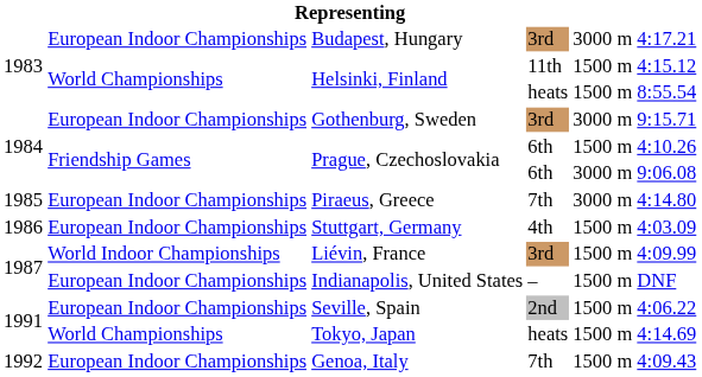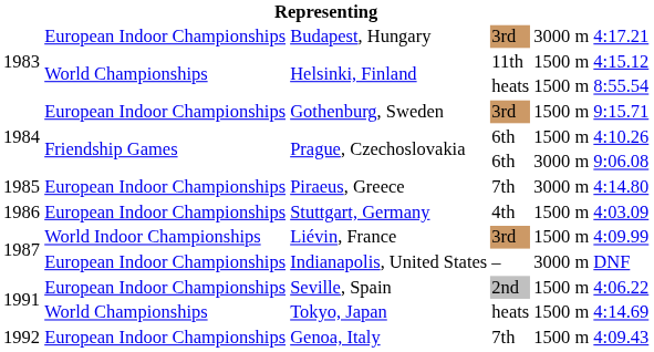Gothenburg, Sweden | column 5: 3000 m -> 1500 m
Indianapolis, United States | column 5: 1500 m -> 3000 m
